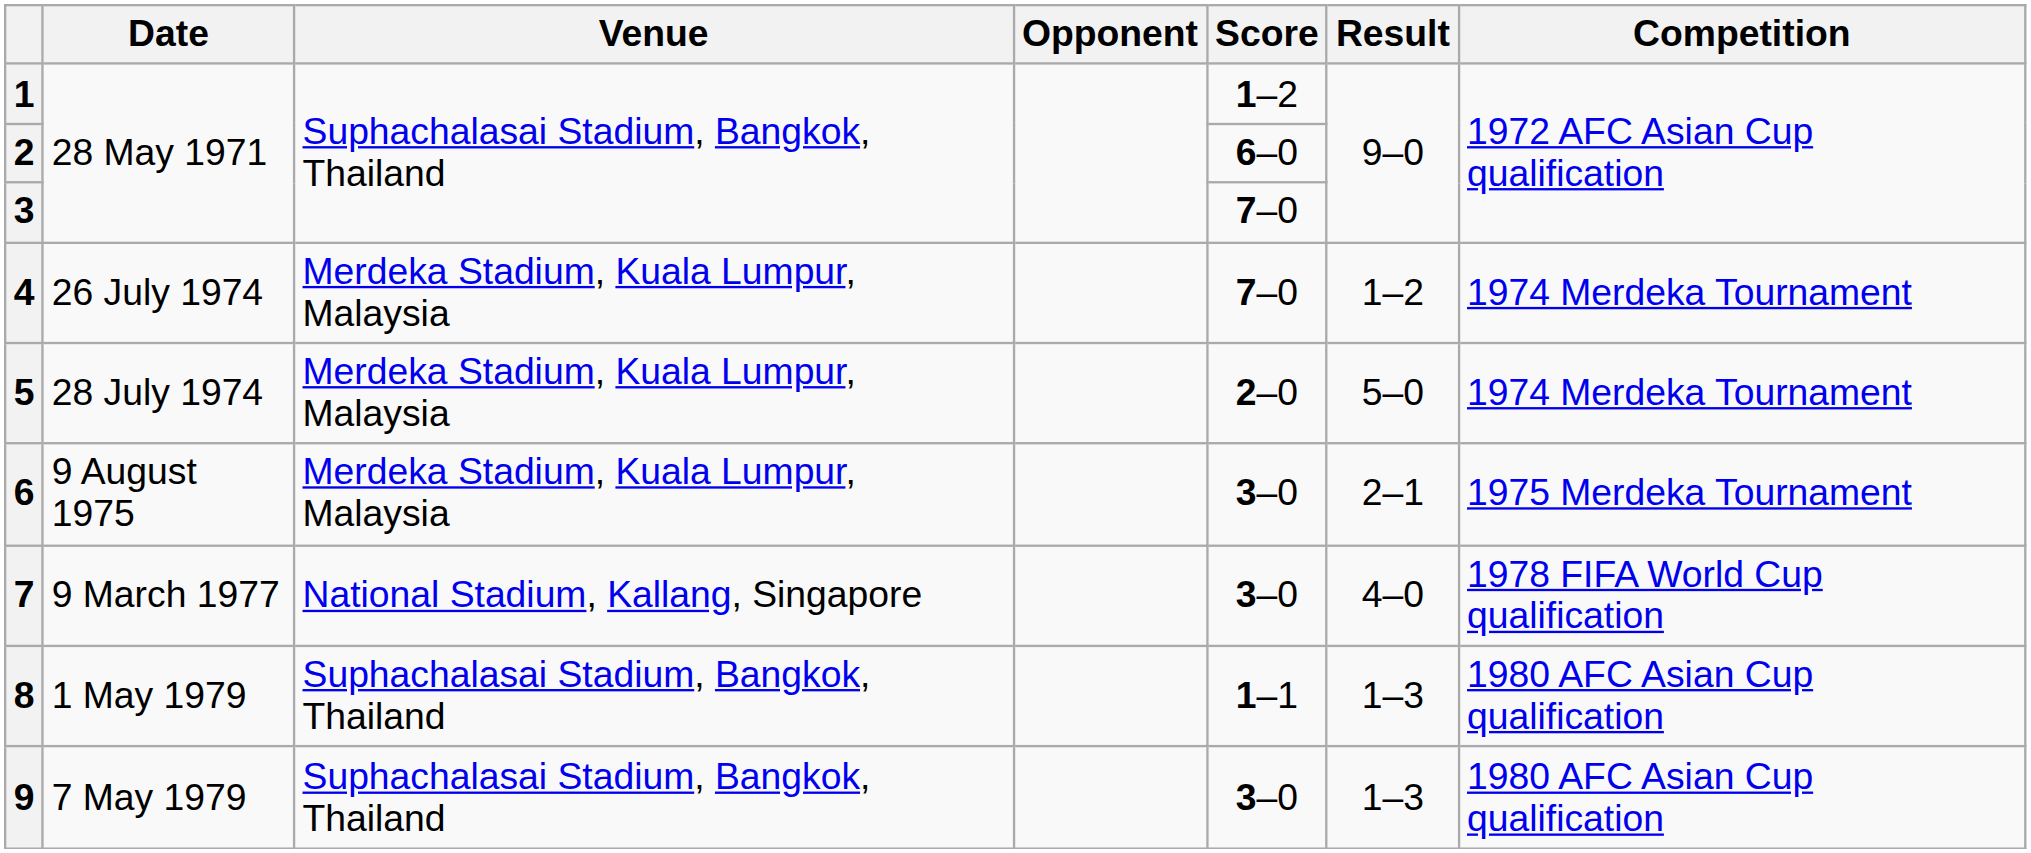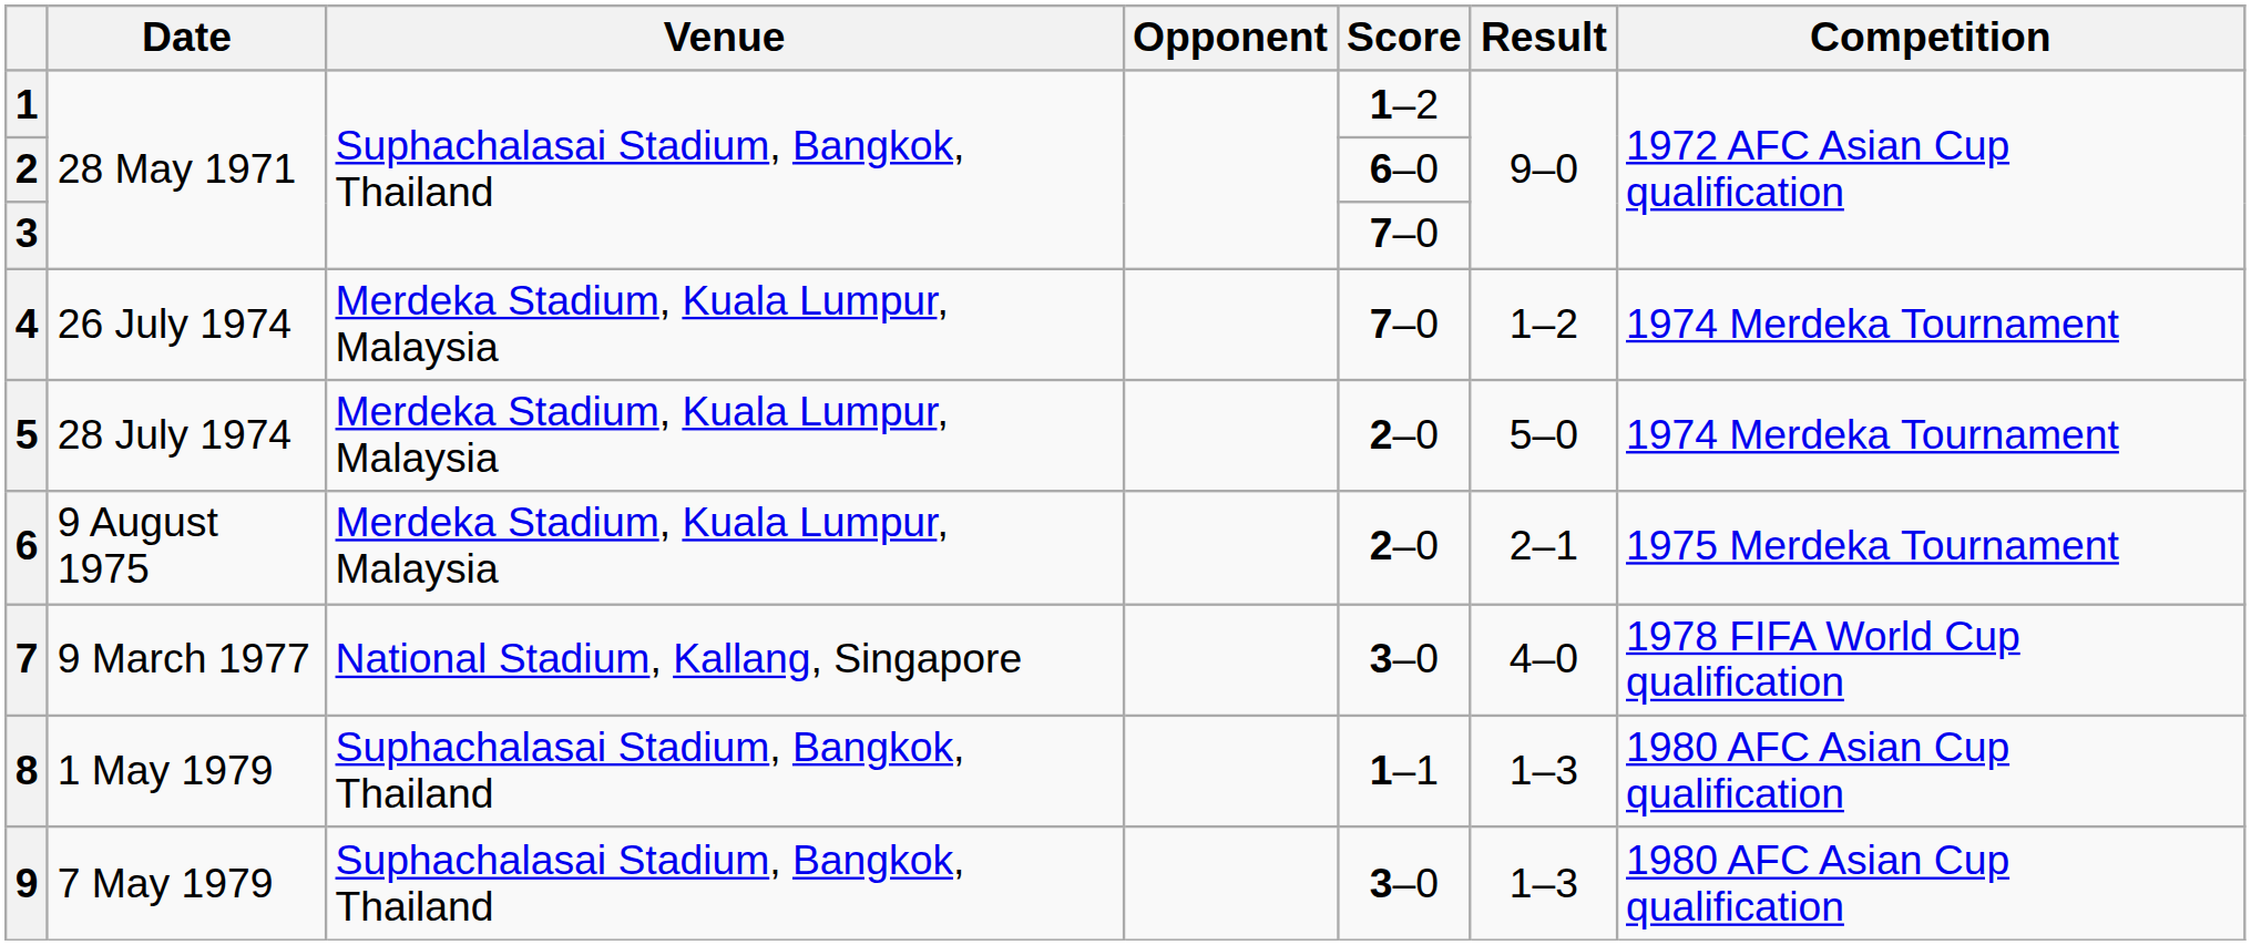6 | Score: 3–0 -> 2–0
